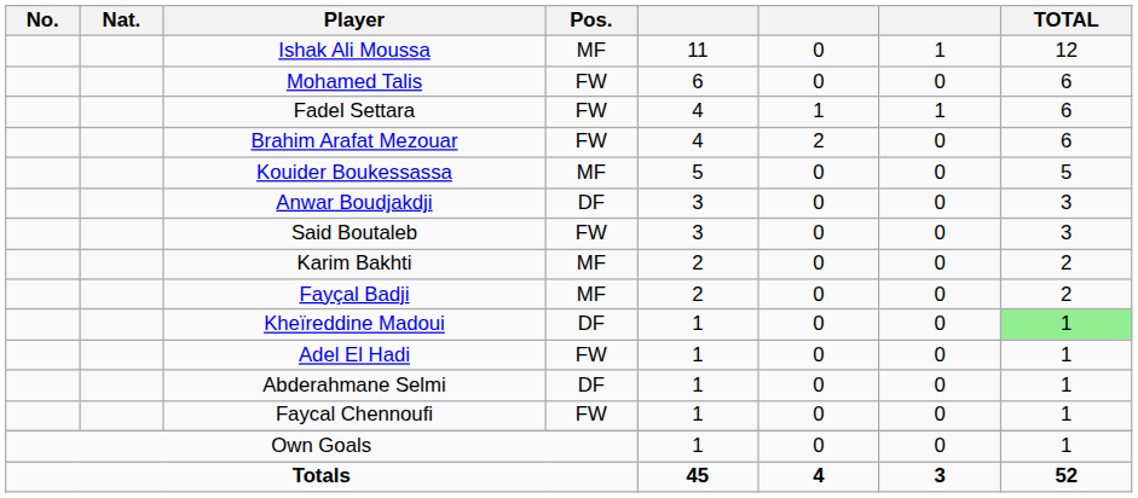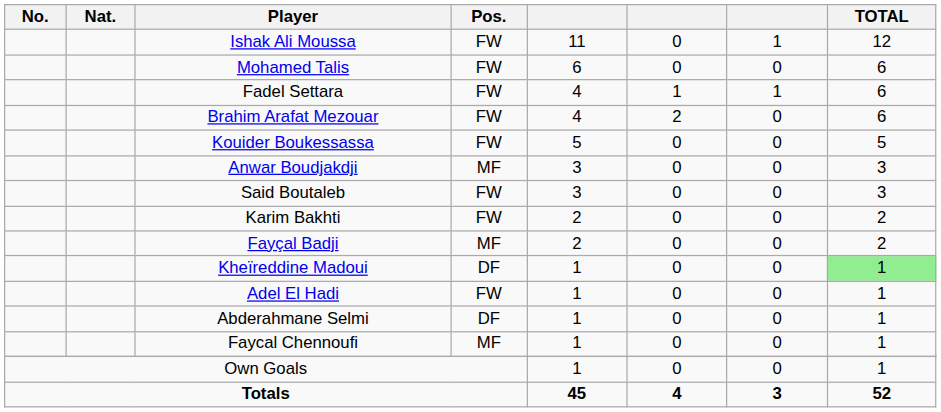Ishak Ali Moussa | Pos.: MF -> FW
Kouider Boukessassa | Pos.: MF -> FW
Anwar Boudjakdji | Pos.: DF -> MF
Karim Bakhti | Pos.: MF -> FW
Faycal Chennoufi | Pos.: FW -> MF
